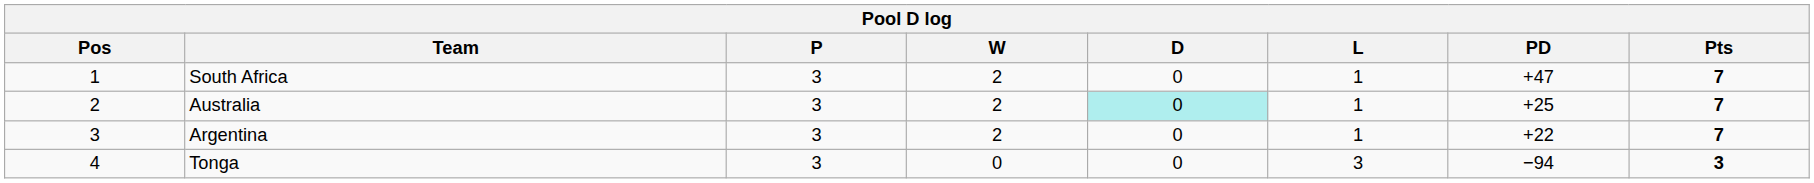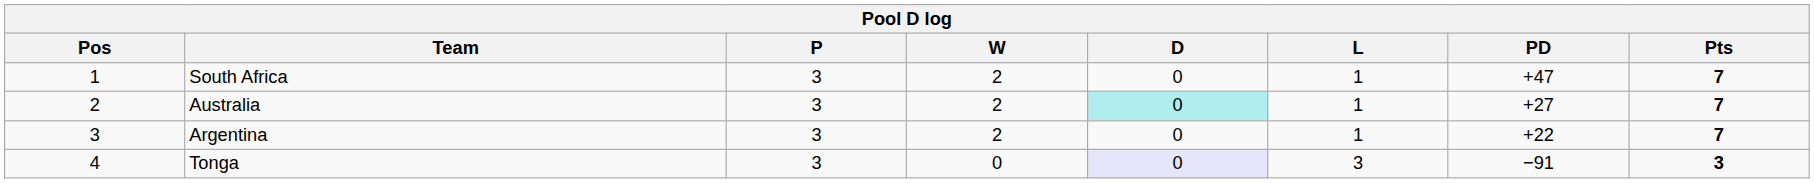Australia | PD: +25 -> +27
Tonga | D: no background -> lavender background
Tonga | PD: −94 -> −91
